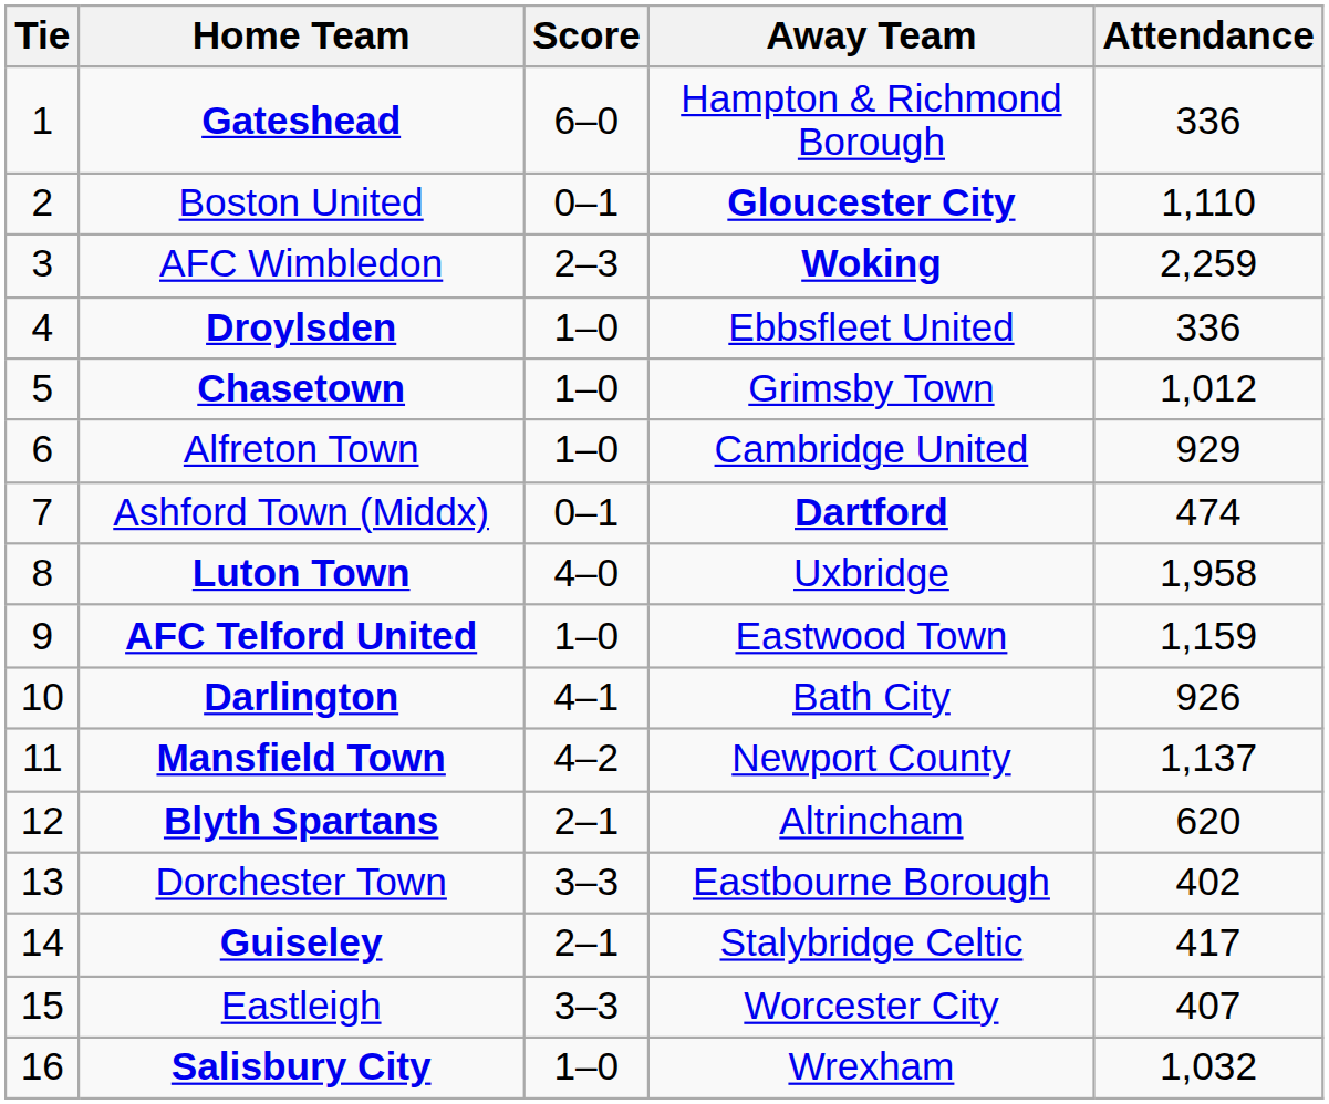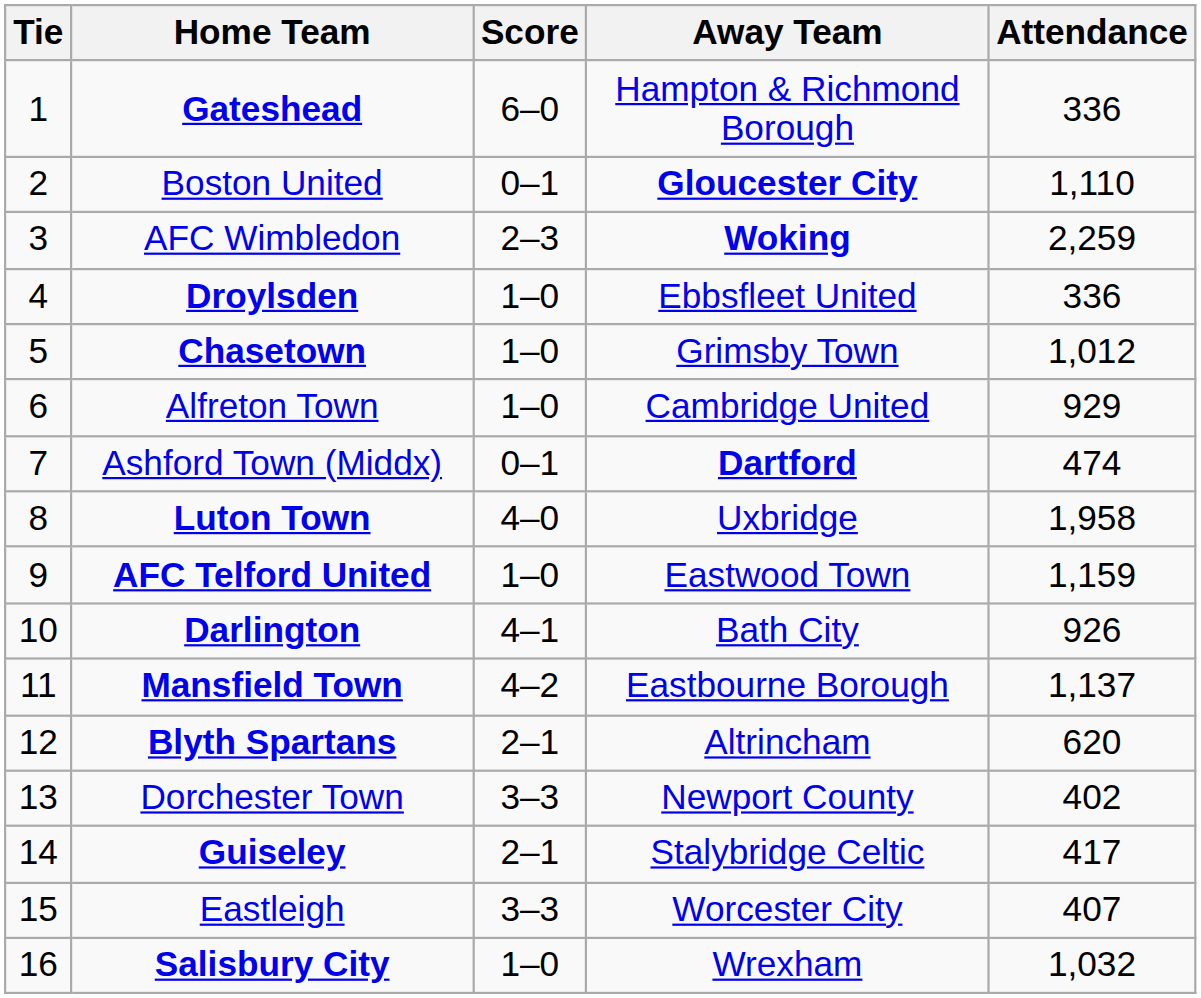Mansfield Town | Away Team: Newport County -> Eastbourne Borough
Dorchester Town | Away Team: Eastbourne Borough -> Newport County
